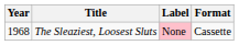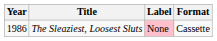The Sleaziest, Loosest Sluts | Year: 1968 -> 1986
